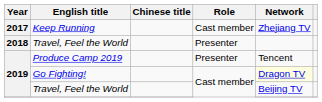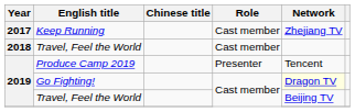2018 / Travel, Feel the World | Role: Presenter -> Cast member
